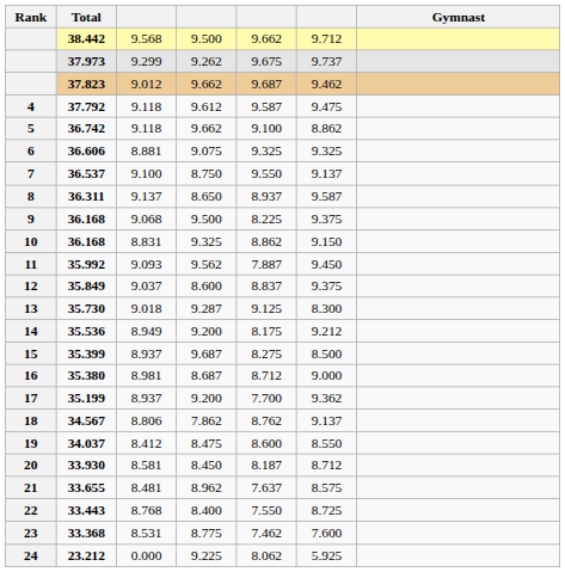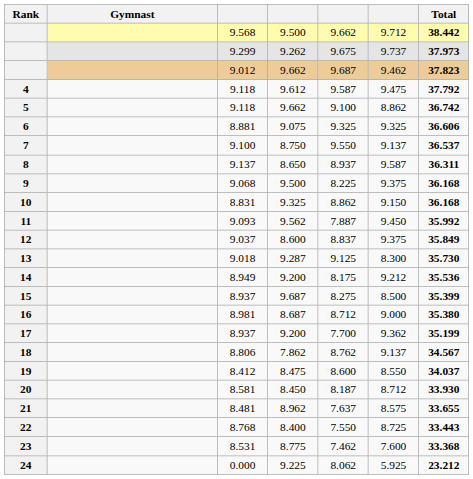columns swapped: Gymnast <-> Total
